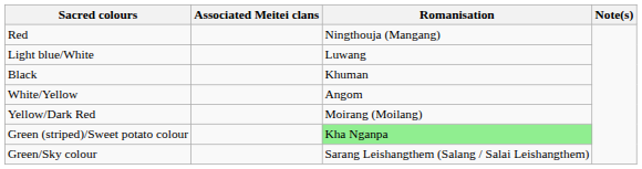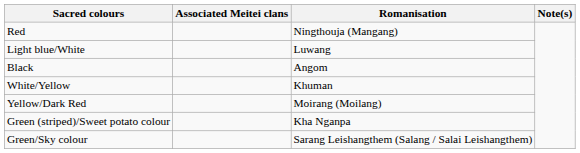Black | Romanisation: Khuman -> Angom
White/Yellow | Romanisation: Angom -> Khuman
Green (striped)/Sweet potato colour | Romanisation: lightgreen background -> no background
